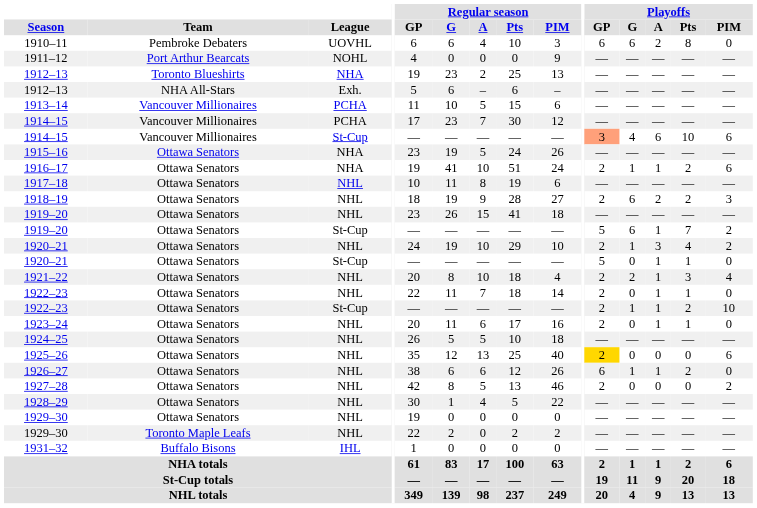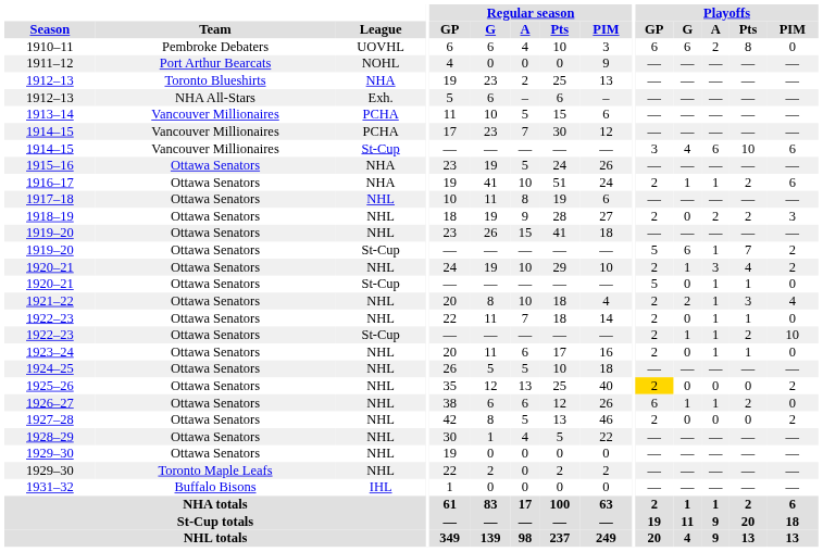1914–15 / St-Cup | Playoffs / GP: lightsalmon background -> no background
1918–19 | Playoffs / G: 6 -> 0
1925–26 | Playoffs / PIM: 6 -> 2
